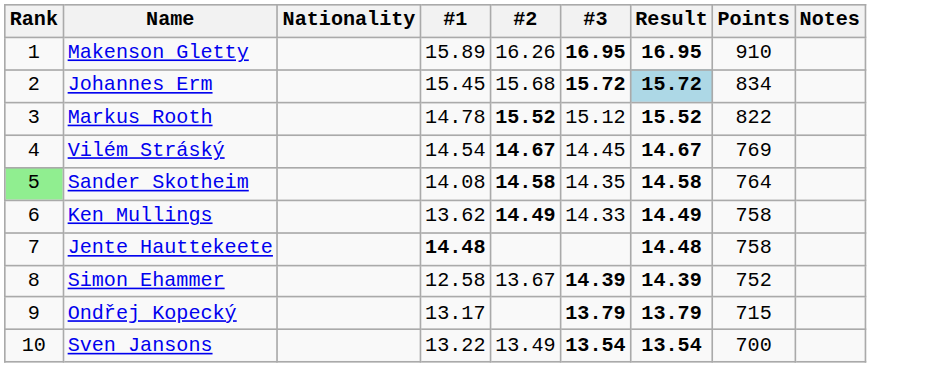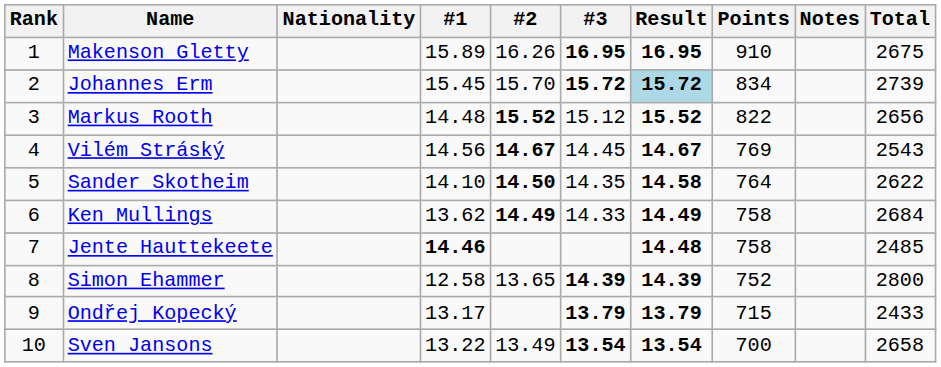+ column: Total | 2675 | 2739 | 2656 | 2543 | 2622 | 2684 | 2485 | 2800 | 2433 | 2658
Johannes Erm | #2: 15.68 -> 15.70
Markus Rooth | #1: 14.78 -> 14.48
Vilém Stráský | #1: 14.54 -> 14.56
Sander Skotheim | Rank: lightgreen background -> no background
Sander Skotheim | #1: 14.08 -> 14.10
Sander Skotheim | #2: 14.58 -> 14.50
Jente Hauttekeete | #1: 14.48 -> 14.46
Simon Ehammer | #2: 13.67 -> 13.65
